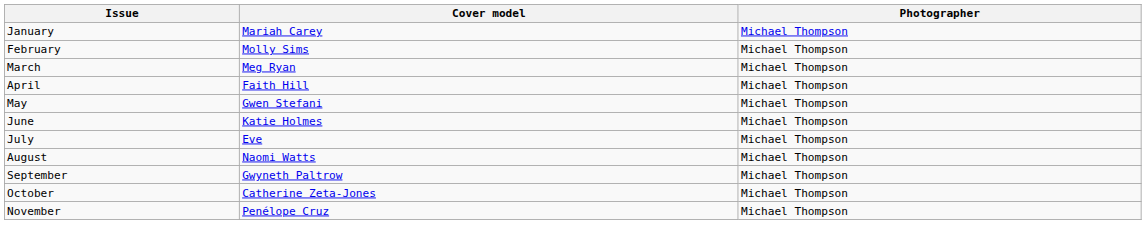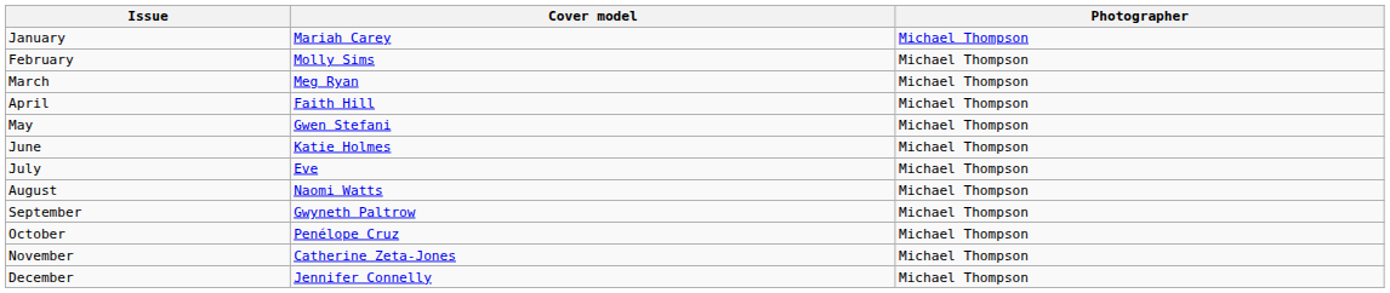October | Cover model: Catherine Zeta-Jones -> Penélope Cruz
November | Cover model: Penélope Cruz -> Catherine Zeta-Jones
+ row: December | Jennifer Connelly | Michael Thompson
